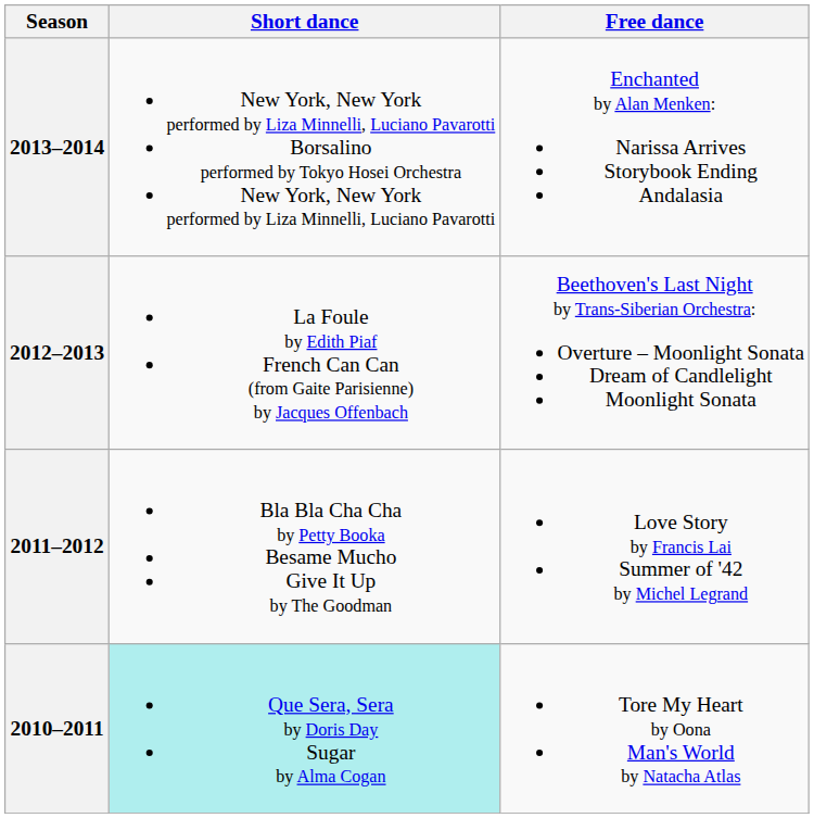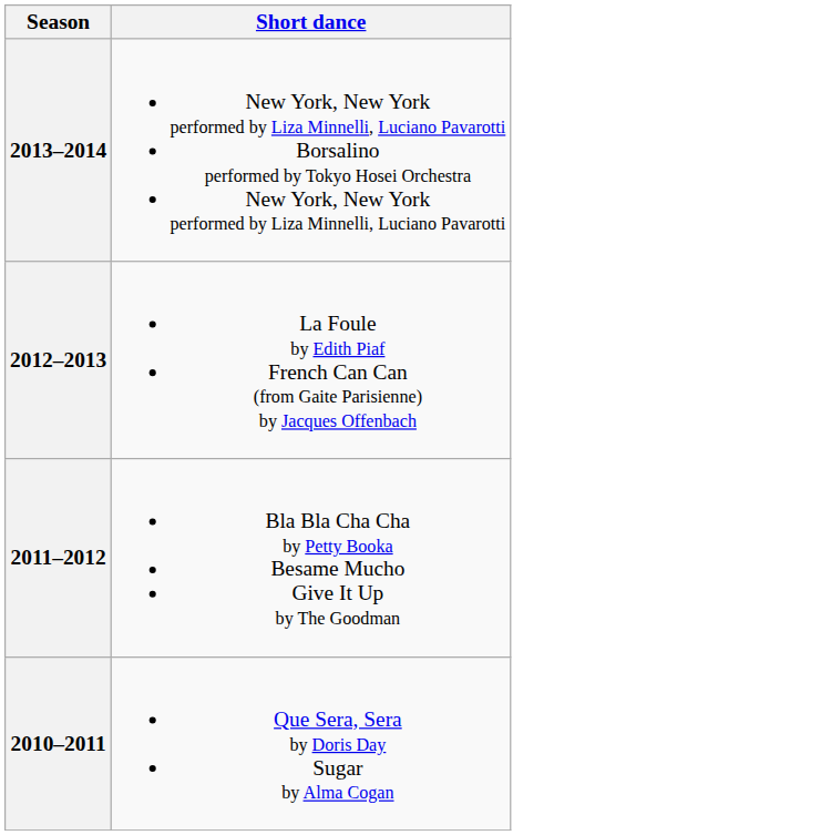- column: Free dance | Enchanted by Alan Menken: Narissa Arrives Storybook Ending Andalasia | Beethoven's Last Night by Trans-Siberian Orchestra: Overture – Moonlight Sonata Dream of Candlelight Moonlight Sonata | Love Story by Francis Lai Summer of '42 by Michel Legrand | Tore My Heart by Oona Man's World by Natacha Atlas
2010–2011 | Short dance: paleturquoise background -> no background
